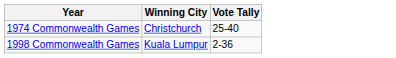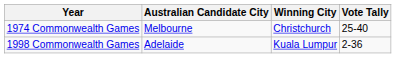+ column: Australian Candidate City | Melbourne | Adelaide
